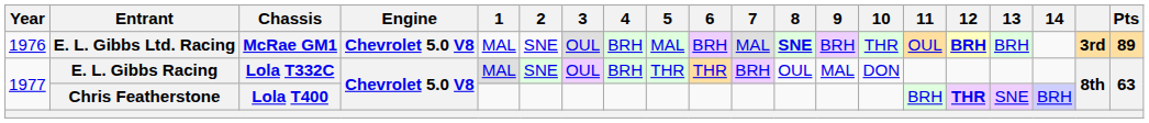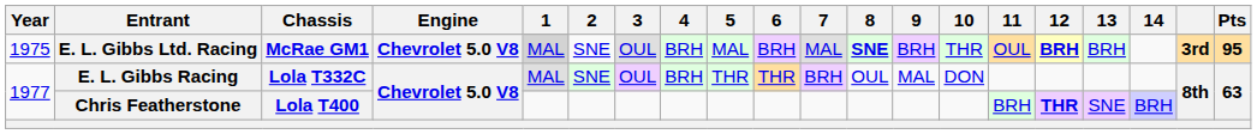E. L. Gibbs Ltd. Racing | Year: 1976 -> 1975
E. L. Gibbs Ltd. Racing | 1: no background -> lightgrey background
E. L. Gibbs Ltd. Racing | Pts: 89 -> 95
